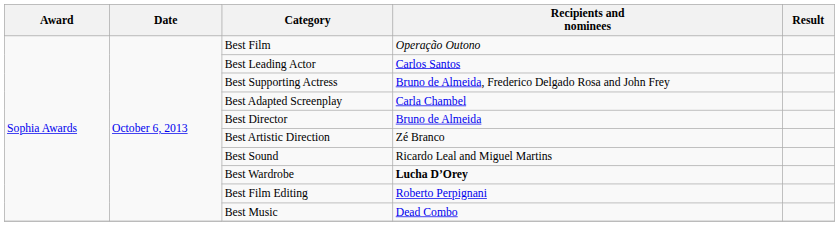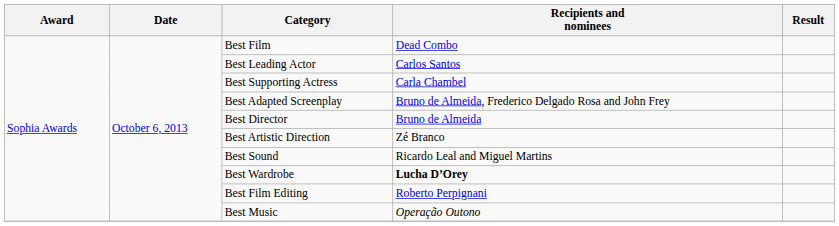Best Film | Recipients and nominees: Operação Outono -> Dead Combo
Best Supporting Actress | Recipients and nominees: Bruno de Almeida, Frederico Delgado Rosa and John Frey -> Carla Chambel
Best Adapted Screenplay | Recipients and nominees: Carla Chambel -> Bruno de Almeida, Frederico Delgado Rosa and John Frey
Best Music | Recipients and nominees: Dead Combo -> Operação Outono
